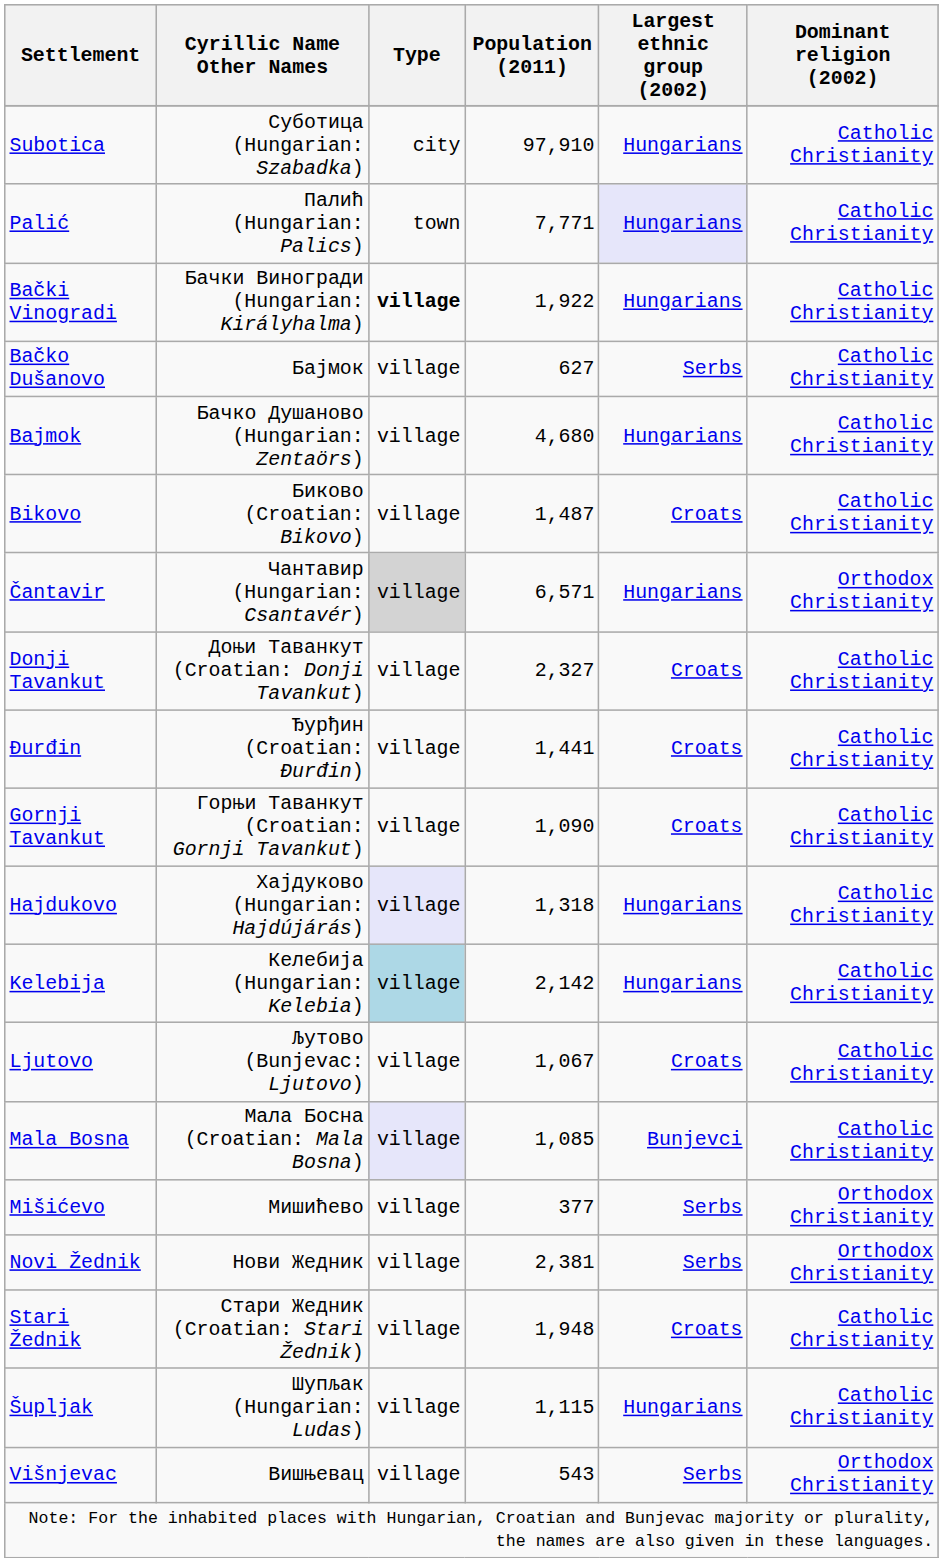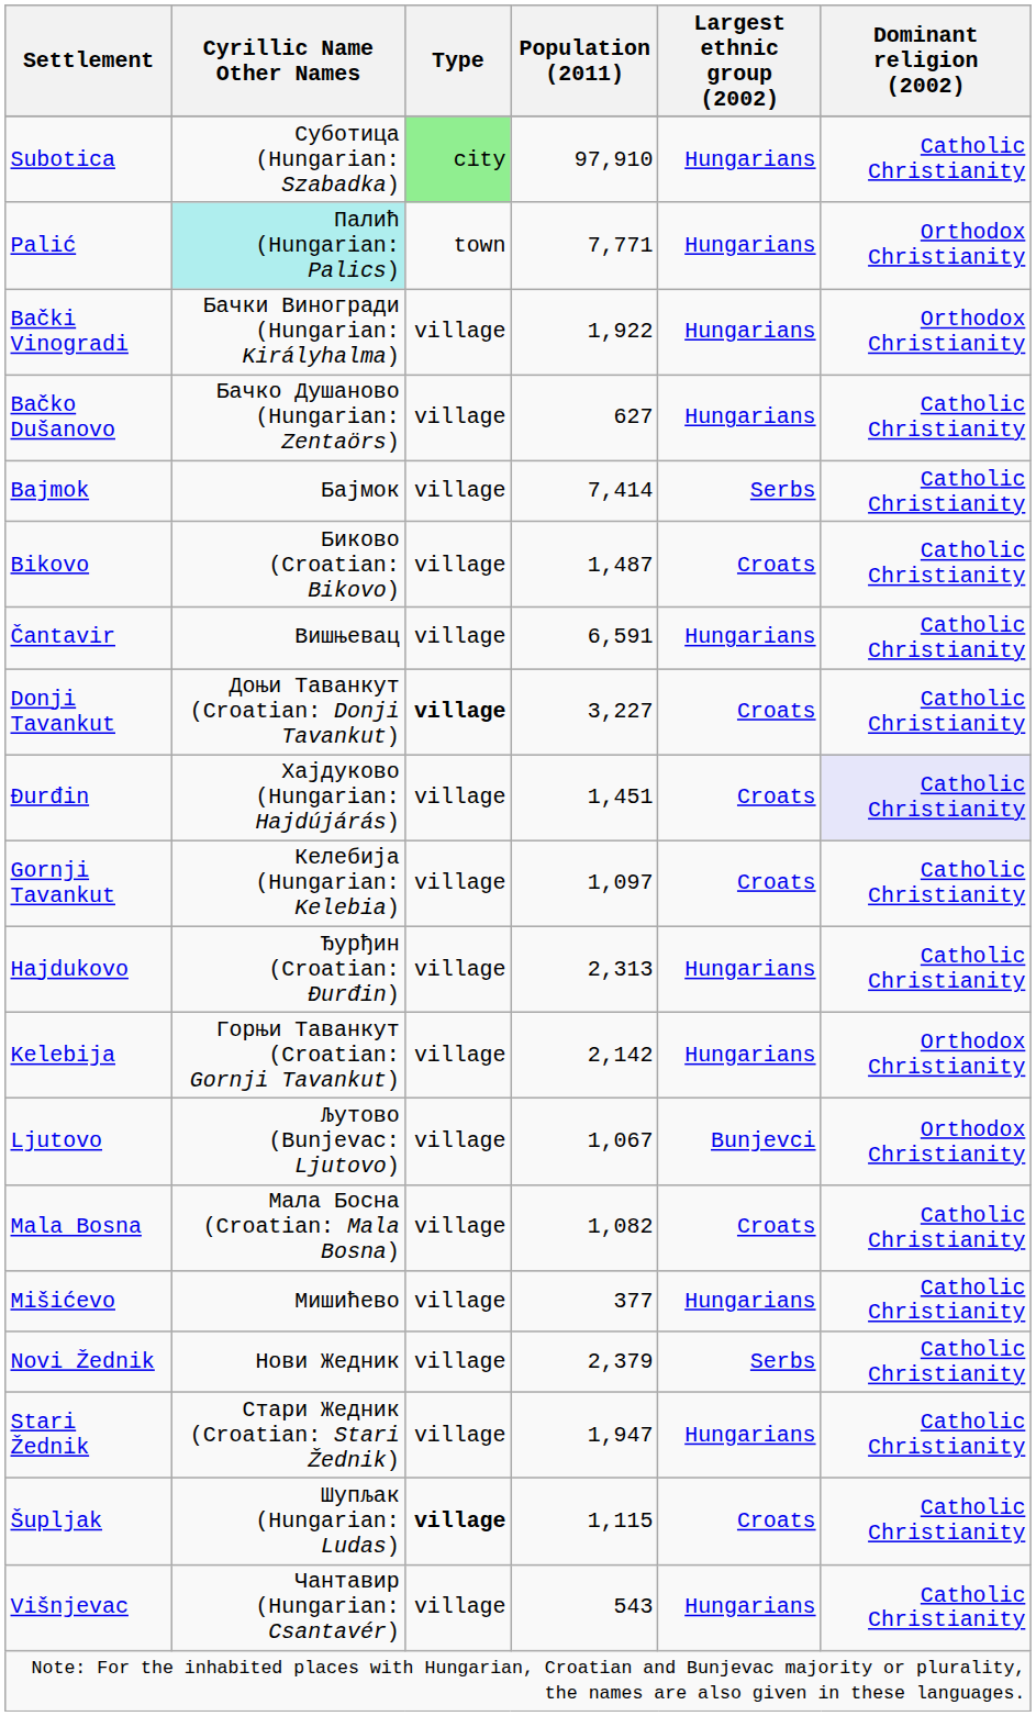Subotica | Type: no background -> lightgreen background
Palić | Cyrillic Name Other Names: no background -> paleturquoise background
Palić | Largest ethnic group (2002): lavender background -> no background
Palić | Dominant religion (2002): Catholic Christianity -> Orthodox Christianity
Bački Vinogradi | Type: bold -> normal
Bački Vinogradi | Dominant religion (2002): Catholic Christianity -> Orthodox Christianity
Bačko Dušanovo | Cyrillic Name Other Names: Бајмок -> Бачко Душаново (Hungarian: Zentaörs)
Bačko Dušanovo | Largest ethnic group (2002): Serbs -> Hungarians
Bajmok | Cyrillic Name Other Names: Бачко Душаново (Hungarian: Zentaörs) -> Бајмок
Bajmok | Population (2011): 4,680 -> 7,414
Bajmok | Largest ethnic group (2002): Hungarians -> Serbs
Čantavir | Cyrillic Name Other Names: Чантавир (Hungarian: Csantavér) -> Вишњевац
Čantavir | Type: lightgrey background -> no background
Čantavir | Population (2011): 6,571 -> 6,591
Čantavir | Dominant religion (2002): Orthodox Christianity -> Catholic Christianity
Donji Tavankut | Type: normal -> bold
Donji Tavankut | Population (2011): 2,327 -> 3,227
Đurđin | Cyrillic Name Other Names: Ђурђин (Croatian: Đurđin) -> Хајдуково (Hungarian: Hajdújárás)
Đurđin | Population (2011): 1,441 -> 1,451
Đurđin | Dominant religion (2002): no background -> lavender background
Gornji Tavankut | Cyrillic Name Other Names: Горњи Таванкут (Croatian: Gornji Tavankut) -> Келебија (Hungarian: Kelebia)
Gornji Tavankut | Population (2011): 1,090 -> 1,097
Hajdukovo | Cyrillic Name Other Names: Хајдуково (Hungarian: Hajdújárás) -> Ђурђин (Croatian: Đurđin)
Hajdukovo | Type: lavender background -> no background
Hajdukovo | Population (2011): 1,318 -> 2,313
Kelebija | Cyrillic Name Other Names: Келебија (Hungarian: Kelebia) -> Горњи Таванкут (Croatian: Gornji Tavankut)
Kelebija | Type: lightblue background -> no background
Kelebija | Dominant religion (2002): Catholic Christianity -> Orthodox Christianity
Ljutovo | Largest ethnic group (2002): Croats -> Bunjevci
Ljutovo | Dominant religion (2002): Catholic Christianity -> Orthodox Christianity
Mala Bosna | Type: lavender background -> no background
Mala Bosna | Population (2011): 1,085 -> 1,082
Mala Bosna | Largest ethnic group (2002): Bunjevci -> Croats
Mišićevo | Largest ethnic group (2002): Serbs -> Hungarians
Mišićevo | Dominant religion (2002): Orthodox Christianity -> Catholic Christianity
Novi Žednik | Population (2011): 2,381 -> 2,379
Novi Žednik | Dominant religion (2002): Orthodox Christianity -> Catholic Christianity
Stari Žednik | Population (2011): 1,948 -> 1,947
Stari Žednik | Largest ethnic group (2002): Croats -> Hungarians
Šupljak | Type: normal -> bold
Šupljak | Largest ethnic group (2002): Hungarians -> Croats
Višnjevac | Cyrillic Name Other Names: Вишњевац -> Чантавир (Hungarian: Csantavér)
Višnjevac | Largest ethnic group (2002): Serbs -> Hungarians
Višnjevac | Dominant religion (2002): Orthodox Christianity -> Catholic Christianity
